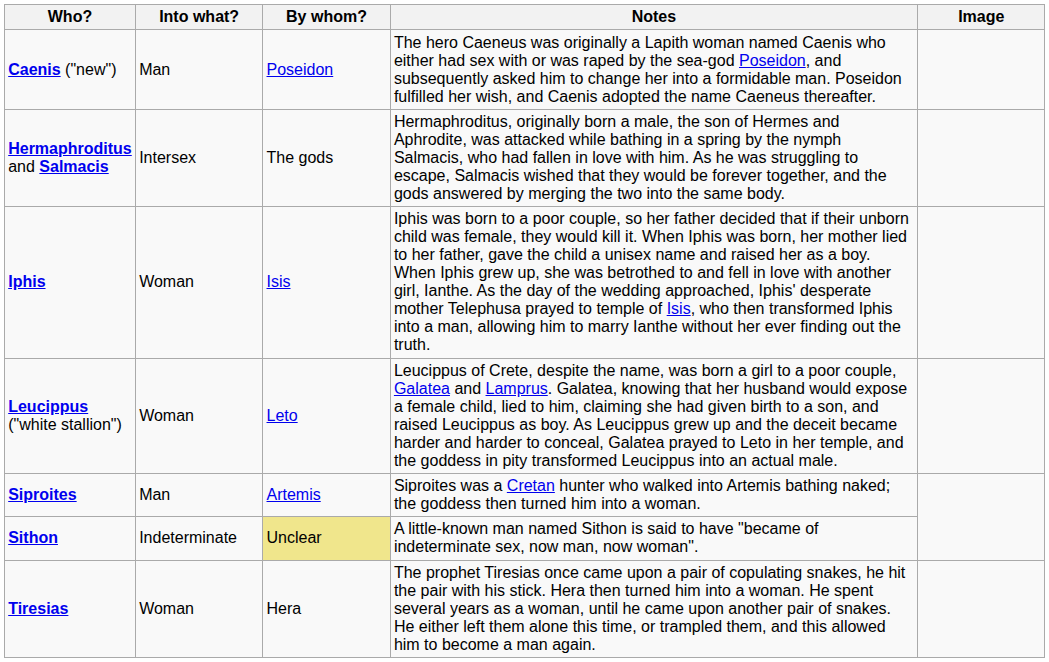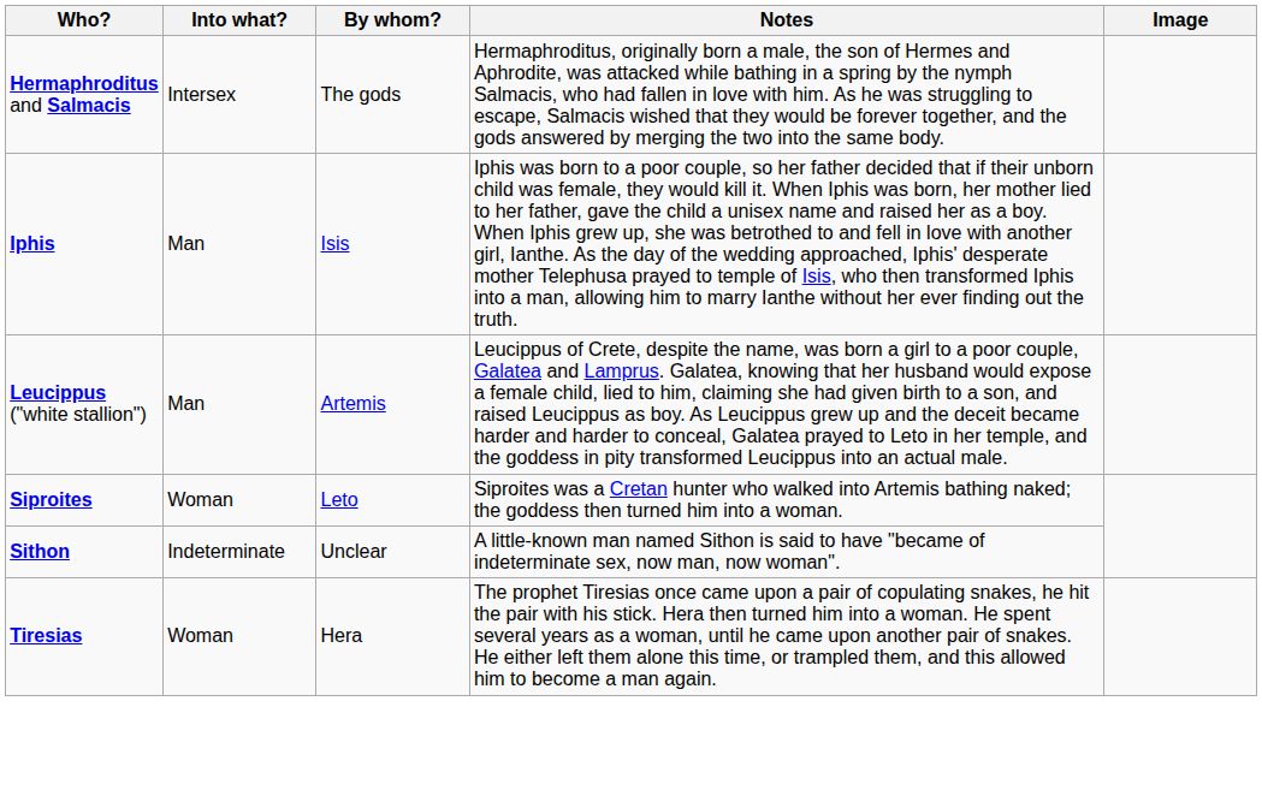- row: Caenis ("new") | Man | Poseidon | The hero Caeneus was originally a Lapith woman named Caenis who either had sex with or was raped by the sea-god Poseidon, and subsequently asked him to change her into a formidable man. Poseidon fulfilled her wish, and Caenis adopted the name Caeneus thereafter.
Iphis | Into what?: Woman -> Man
Leucippus ("white stallion") | Into what?: Woman -> Man
Leucippus ("white stallion") | By whom?: Leto -> Artemis
Siproites | Into what?: Man -> Woman
Siproites | By whom?: Artemis -> Leto
Sithon | By whom?: khaki background -> no background
